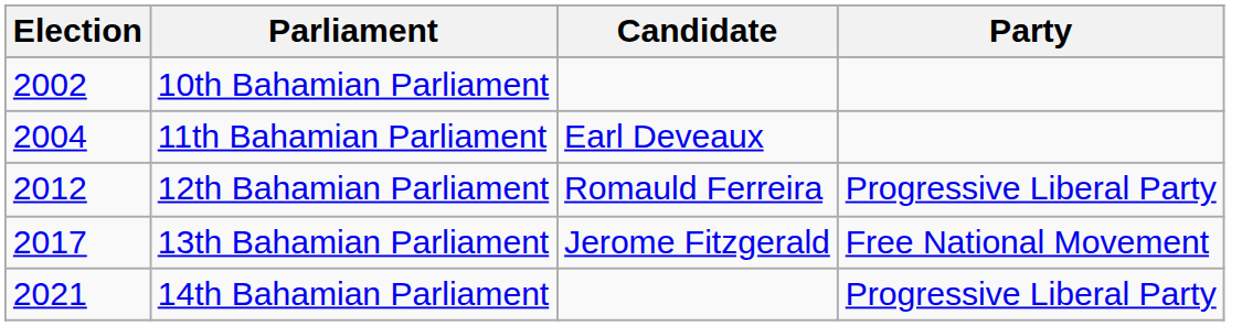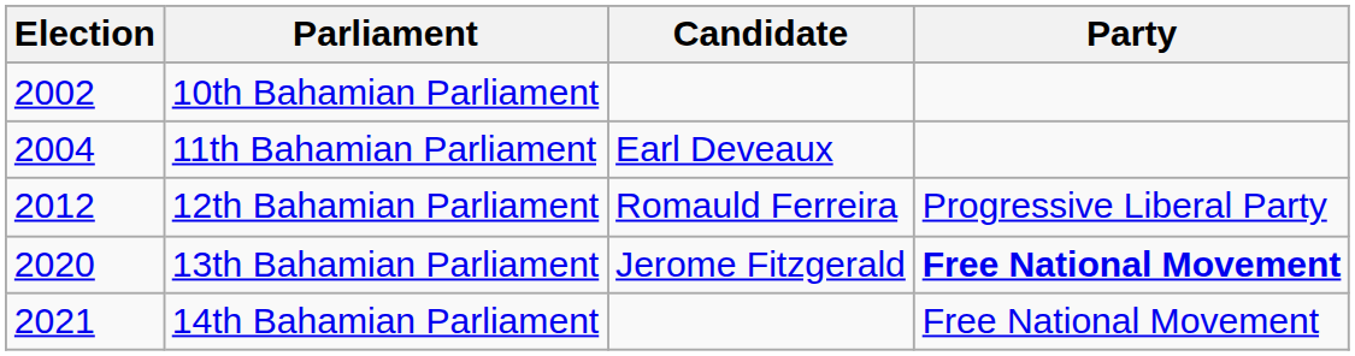13th Bahamian Parliament | Election: 2017 -> 2020
13th Bahamian Parliament | Party: normal -> bold
14th Bahamian Parliament | Party: Progressive Liberal Party -> Free National Movement
